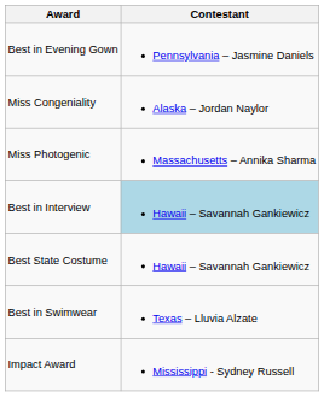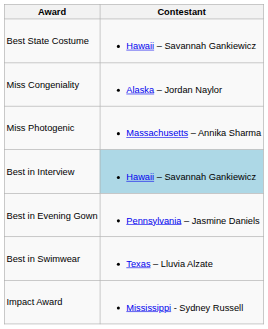rows swapped: Best State Costume <-> Best in Evening Gown
